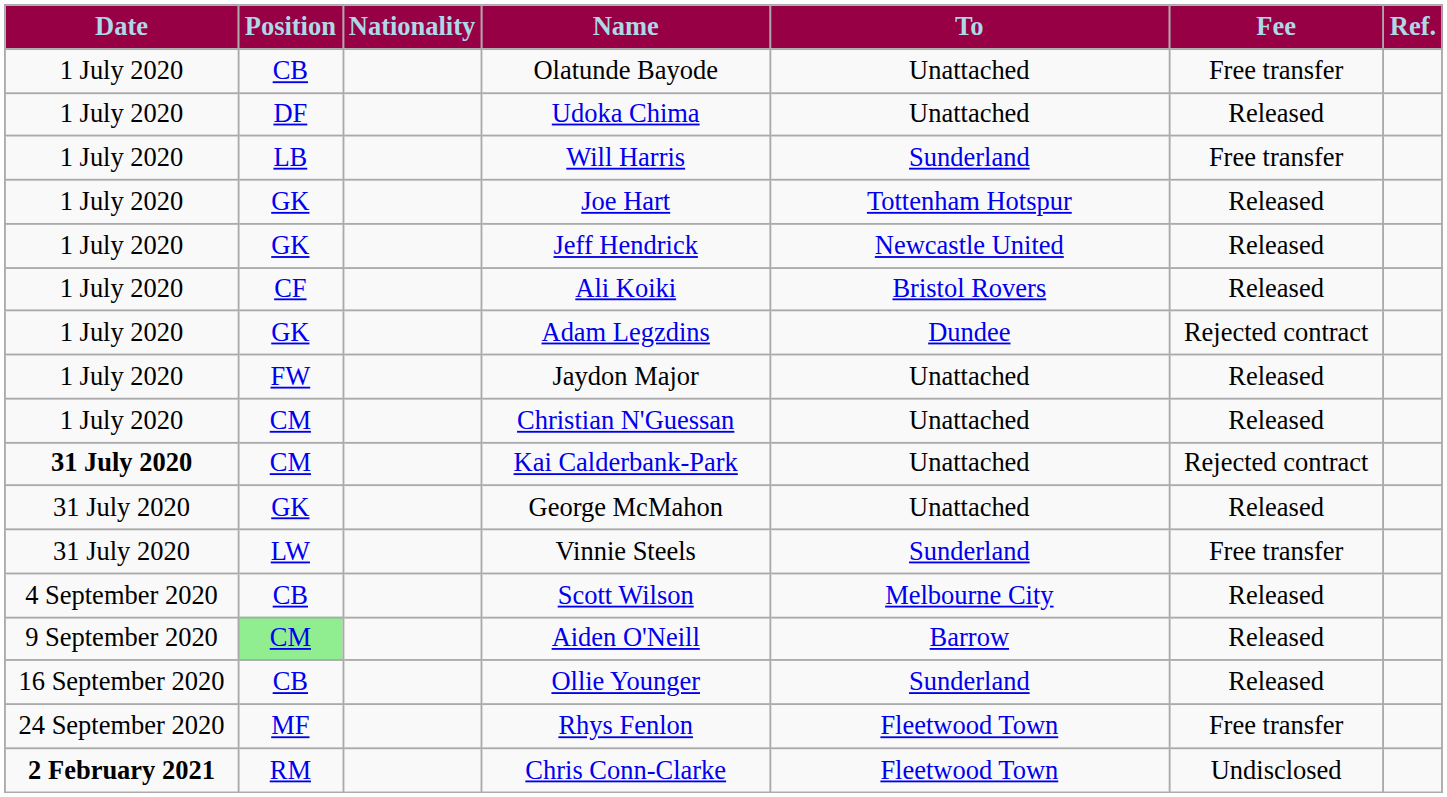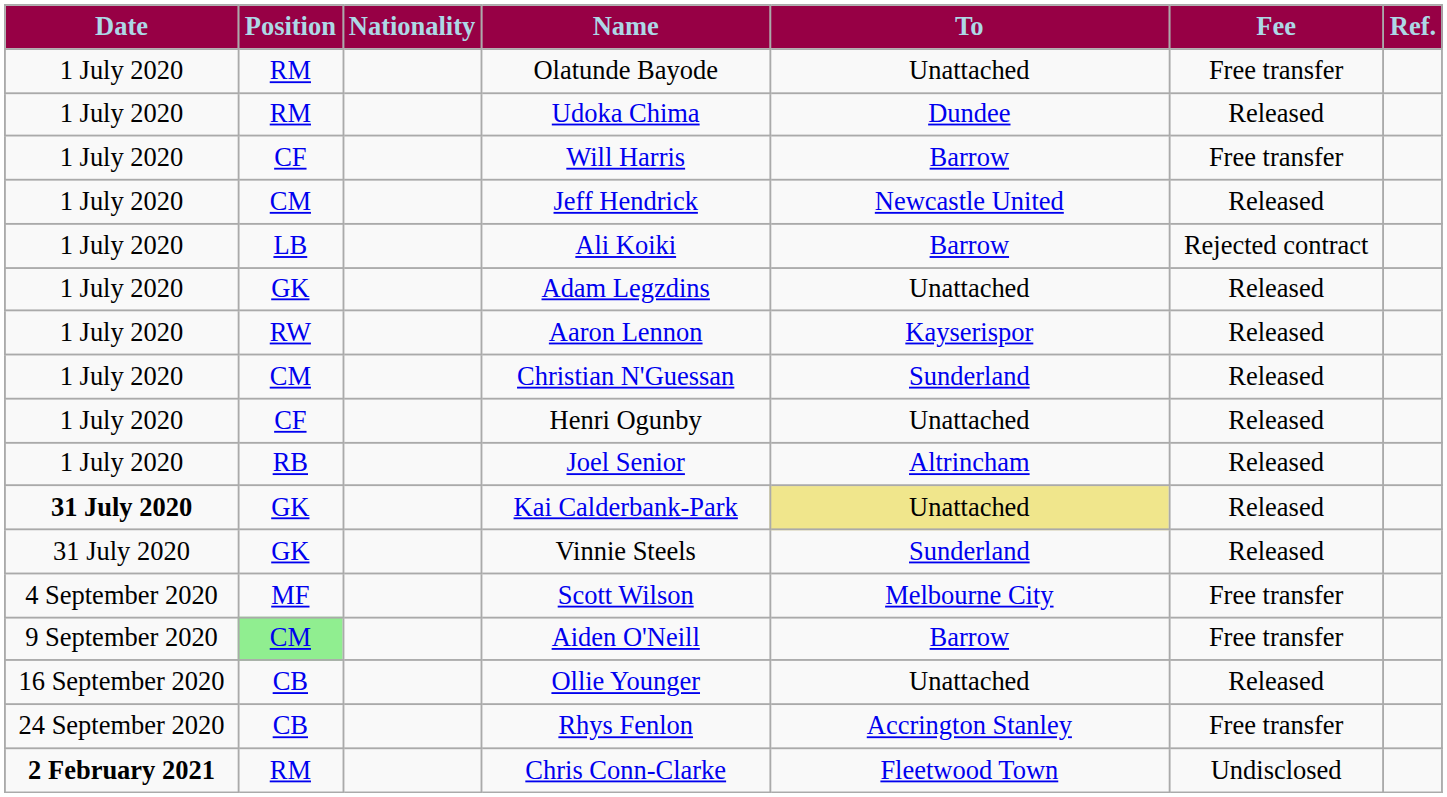Olatunde Bayode | Position: CB -> RM
Udoka Chima | Position: DF -> RM
Udoka Chima | To: Unattached -> Dundee
Will Harris | Position: LB -> CF
Will Harris | To: Sunderland -> Barrow
- row: 1 July 2020 | GK | Joe Hart | Tottenham Hotspur | Released
Jeff Hendrick | Position: GK -> CM
Ali Koiki | Position: CF -> LB
Ali Koiki | To: Bristol Rovers -> Barrow
Ali Koiki | Fee: Released -> Rejected contract
Adam Legzdins | To: Dundee -> Unattached
Adam Legzdins | Fee: Rejected contract -> Released
+ row: 1 July 2020 | RW | Aaron Lennon | Kayserispor | Released
- row: 1 July 2020 | FW | Jaydon Major | Unattached | Released
Christian N'Guessan | To: Unattached -> Sunderland
+ row: 1 July 2020 | CF | Henri Ogunby | Unattached | Released
+ row: 1 July 2020 | RB | Joel Senior | Altrincham | Released
Kai Calderbank-Park | Position: CM -> GK
Kai Calderbank-Park | To: no background -> khaki background
Kai Calderbank-Park | Fee: Rejected contract -> Released
- row: 31 July 2020 | GK | George McMahon | Unattached | Released
Vinnie Steels | Position: LW -> GK
Vinnie Steels | Fee: Free transfer -> Released
Scott Wilson | Position: CB -> MF
Scott Wilson | Fee: Released -> Free transfer
Aiden O'Neill | Fee: Released -> Free transfer
Ollie Younger | To: Sunderland -> Unattached
Rhys Fenlon | Position: MF -> CB
Rhys Fenlon | To: Fleetwood Town -> Accrington Stanley
